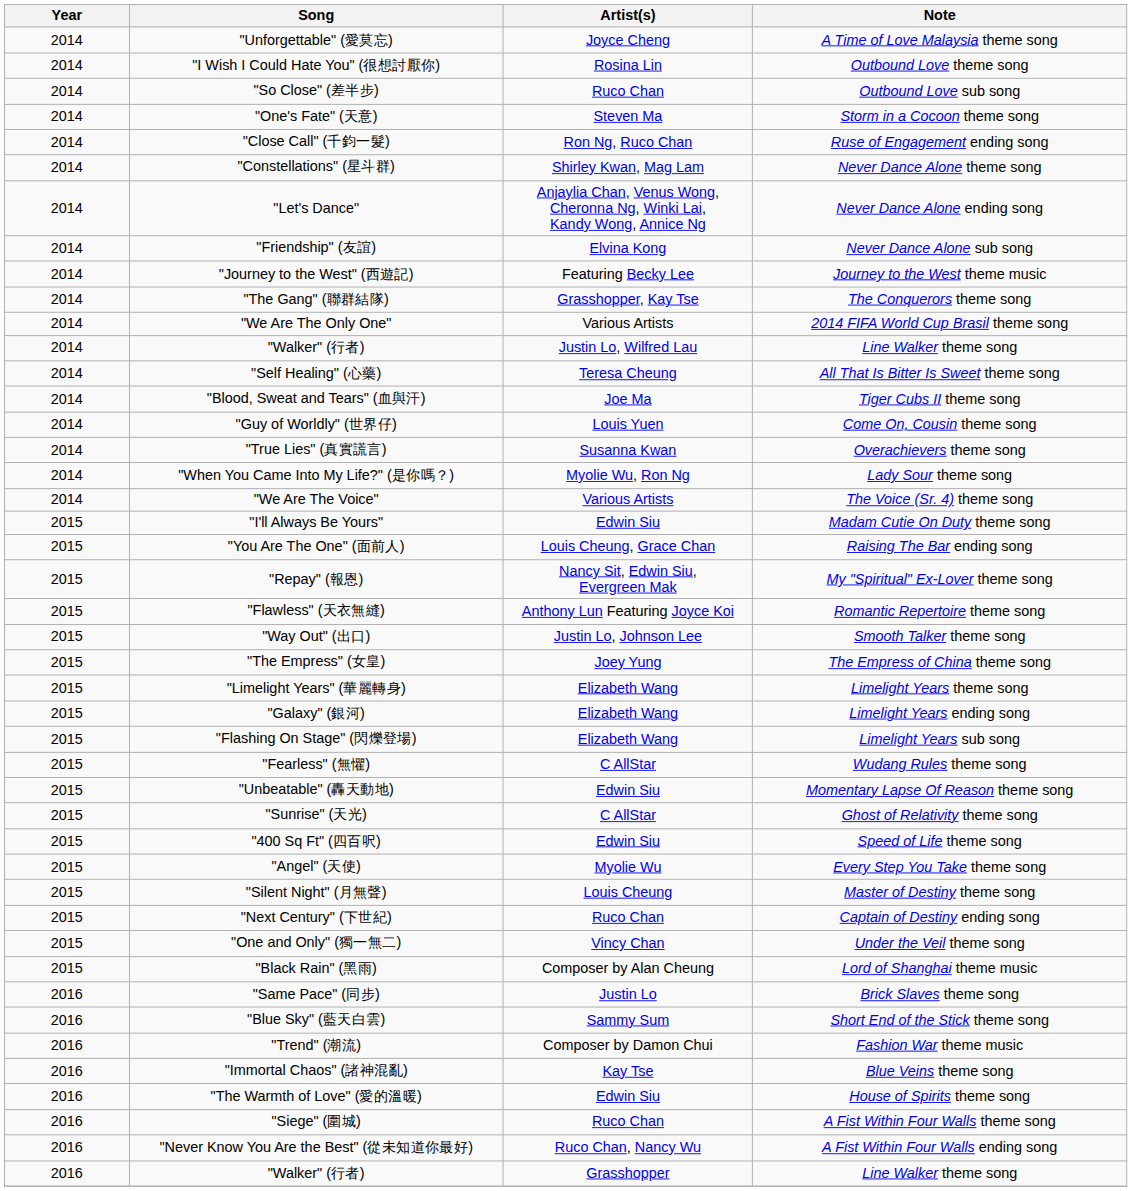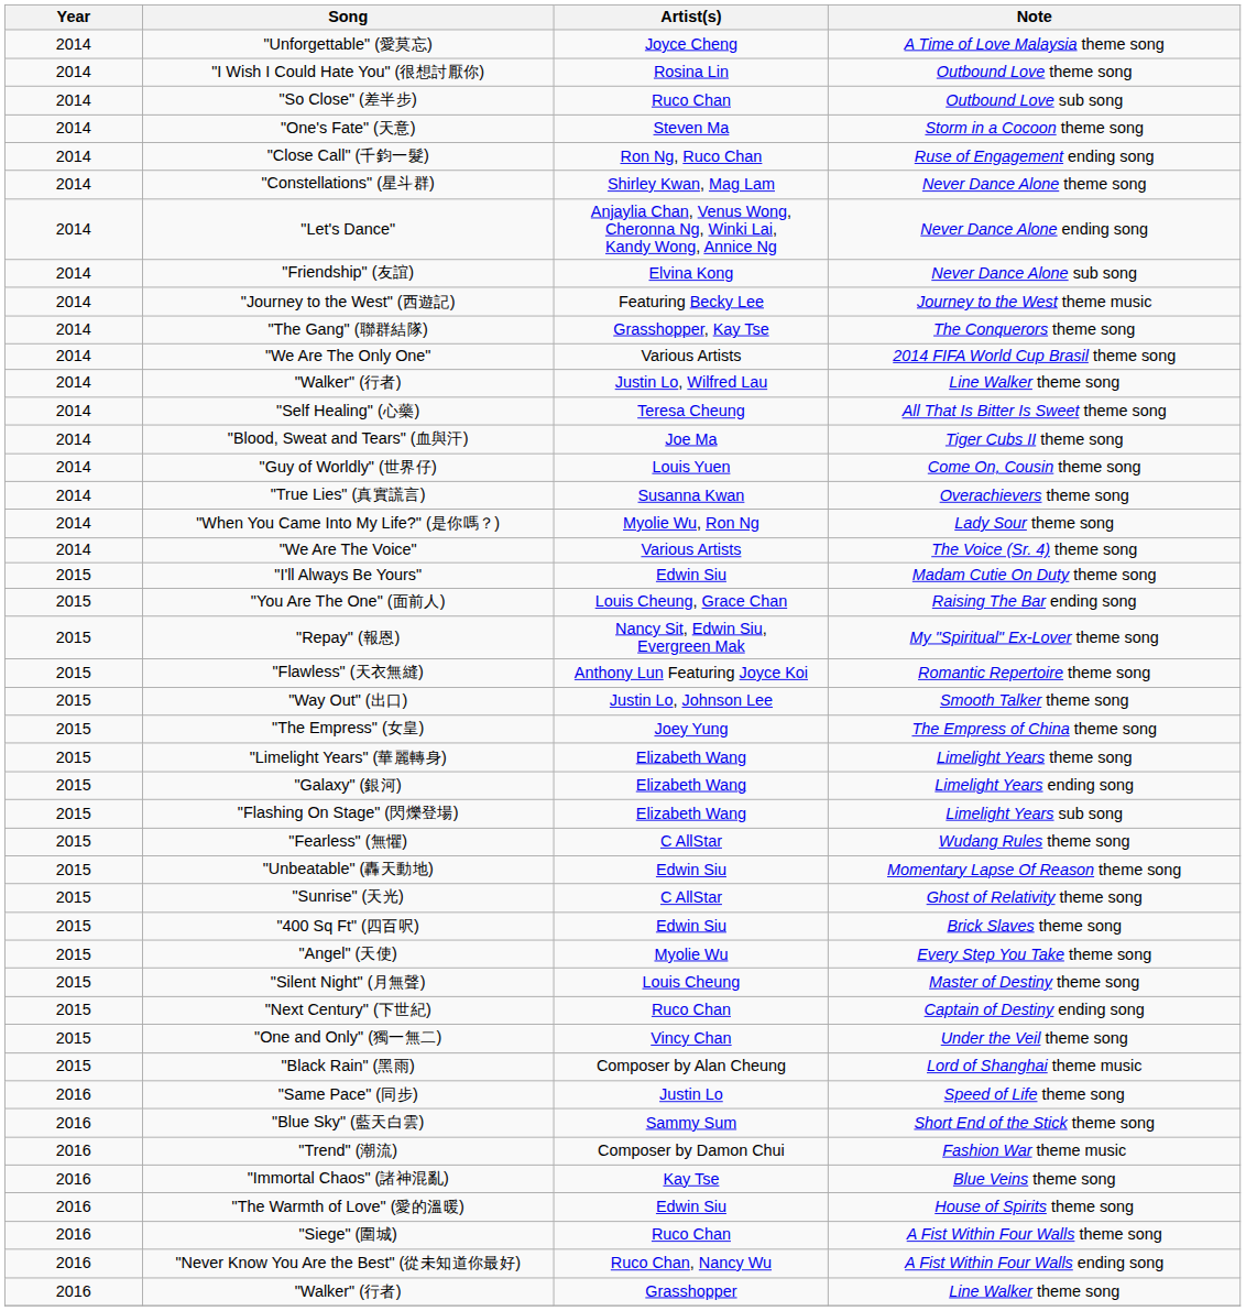"400 Sq Ft" (四百呎) | Note: Speed of Life theme song -> Brick Slaves theme song
"Same Pace" (同步) | Note: Brick Slaves theme song -> Speed of Life theme song
